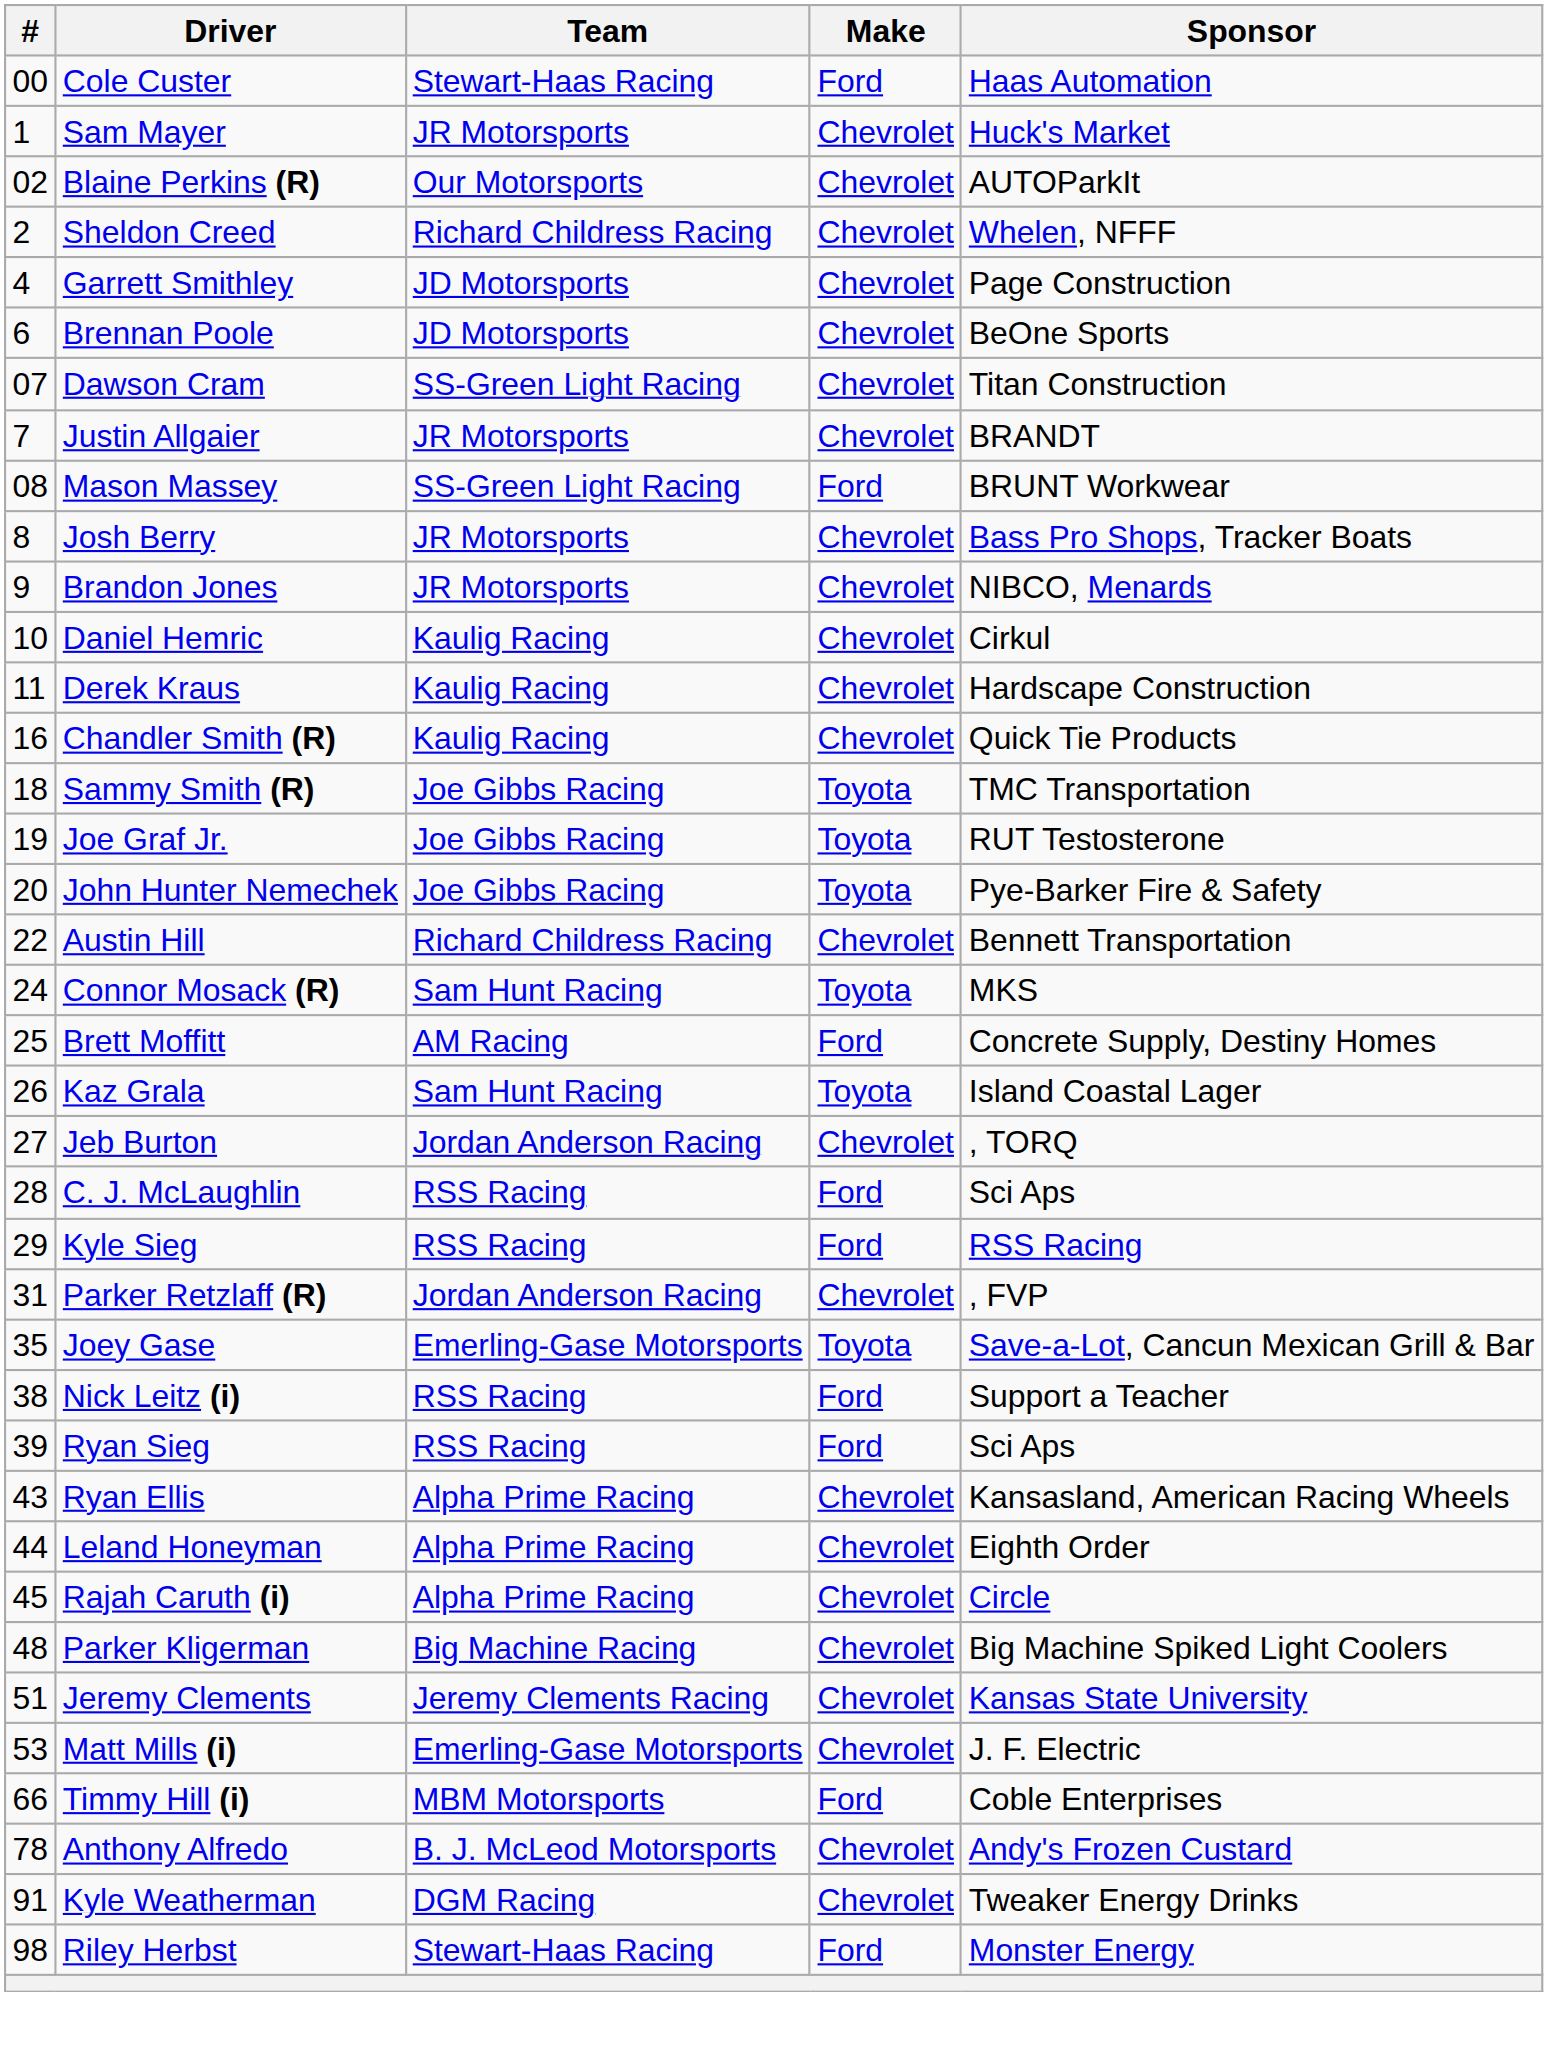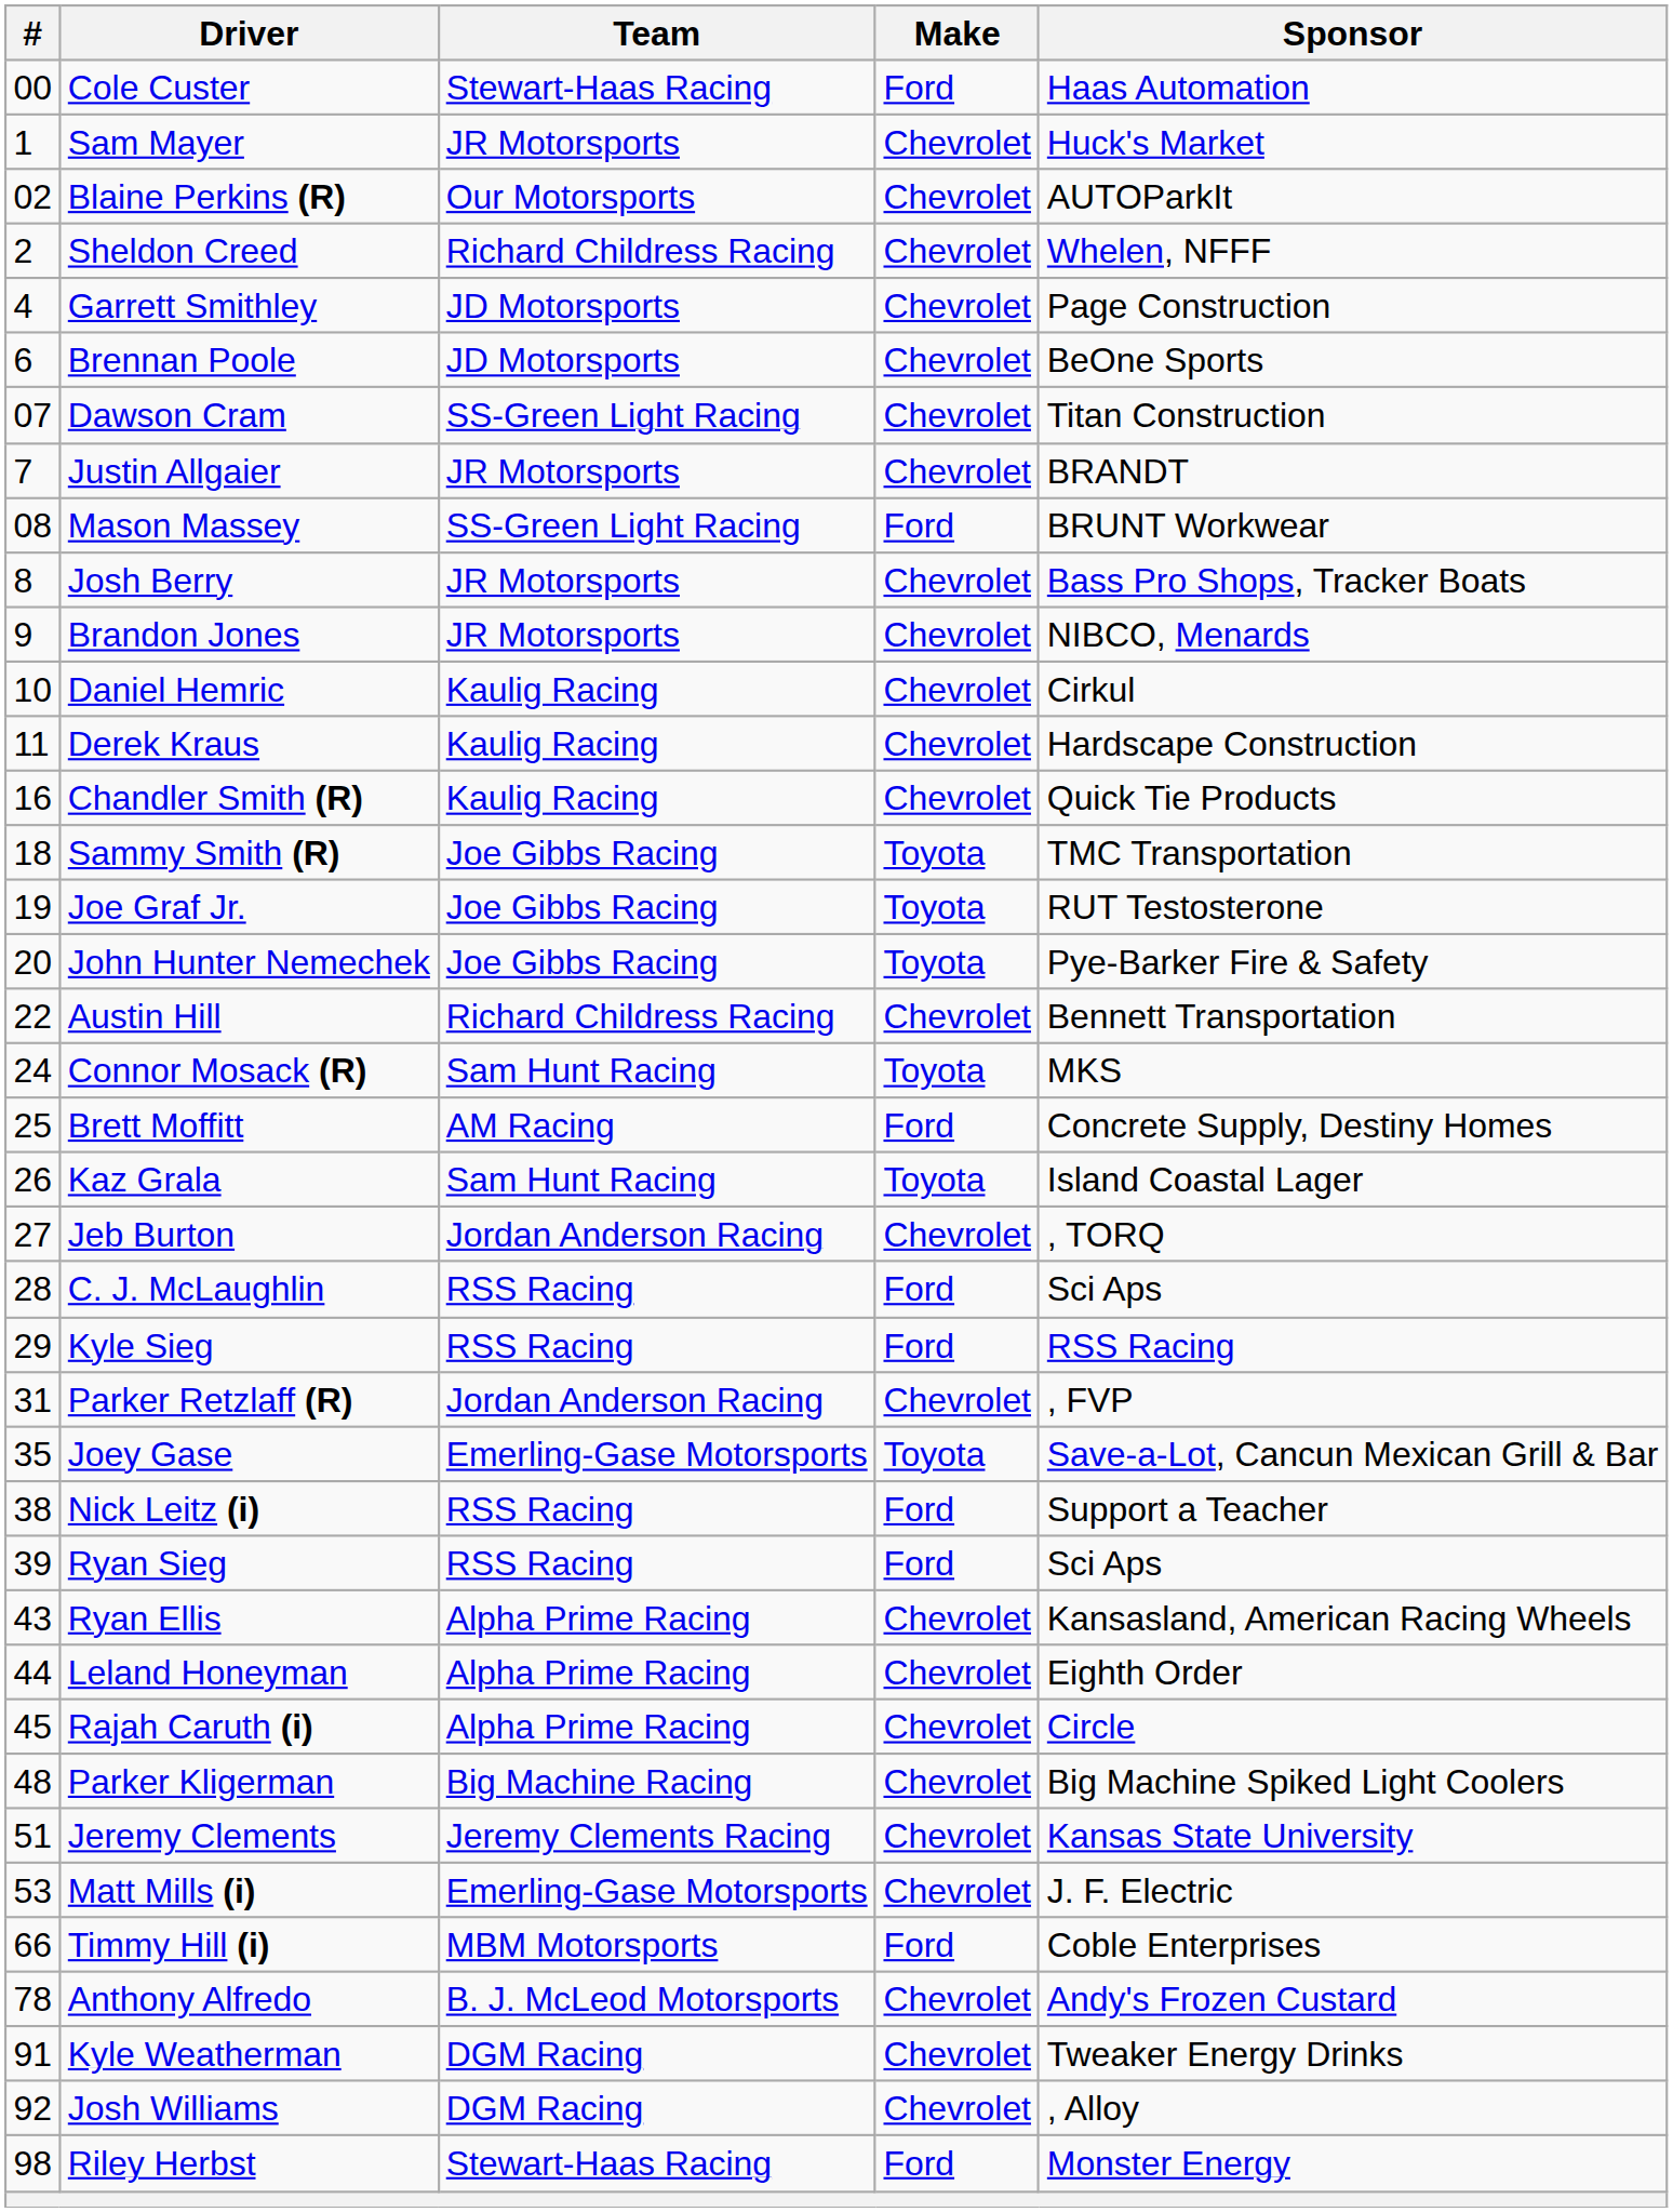+ row: 92 | Josh Williams | DGM Racing | Chevrolet | , Alloy
